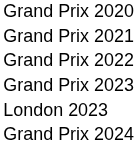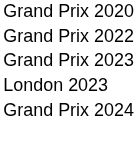- row: Grand Prix 2021
